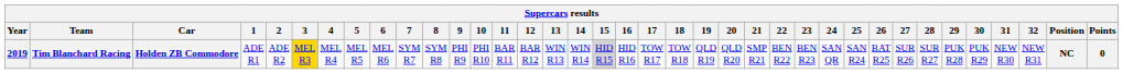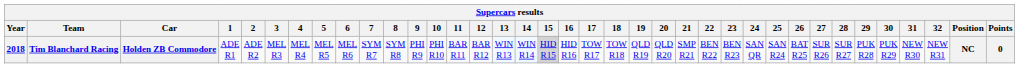Tim Blanchard Racing | Year: 2019 -> 2018
Tim Blanchard Racing | 3: gold background -> no background
